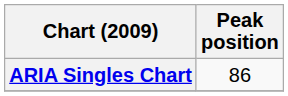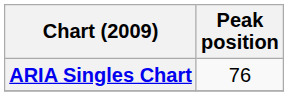ARIA Singles Chart | Peak position: 86 -> 76
